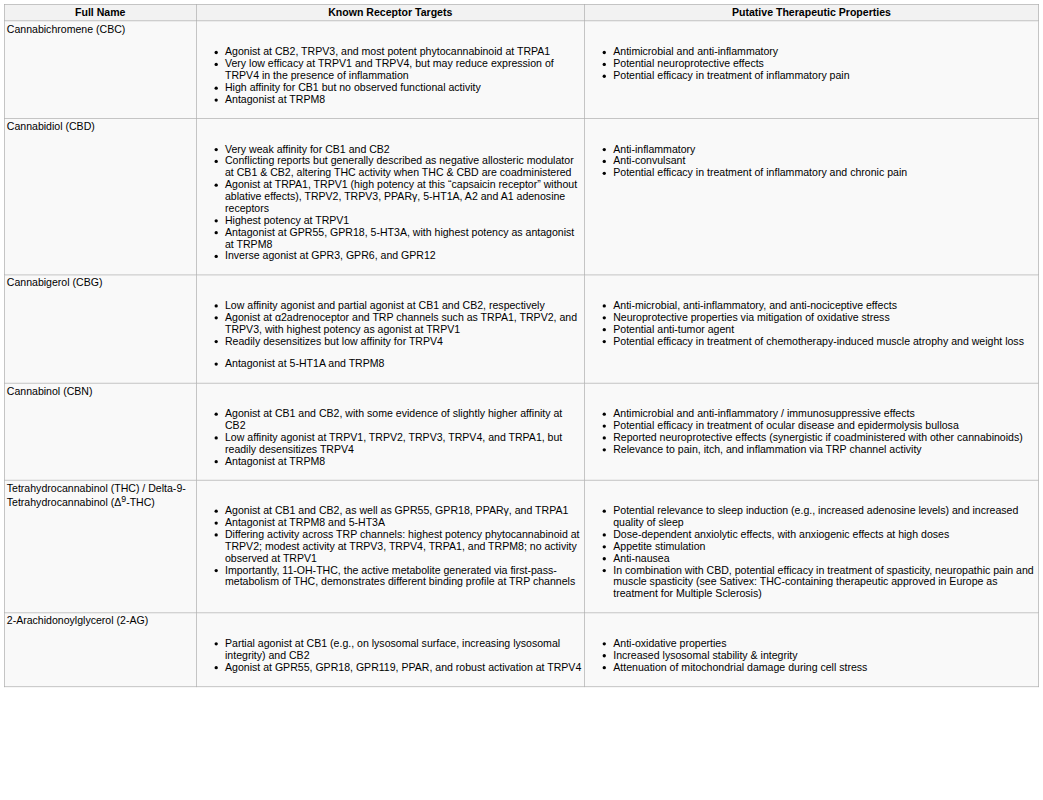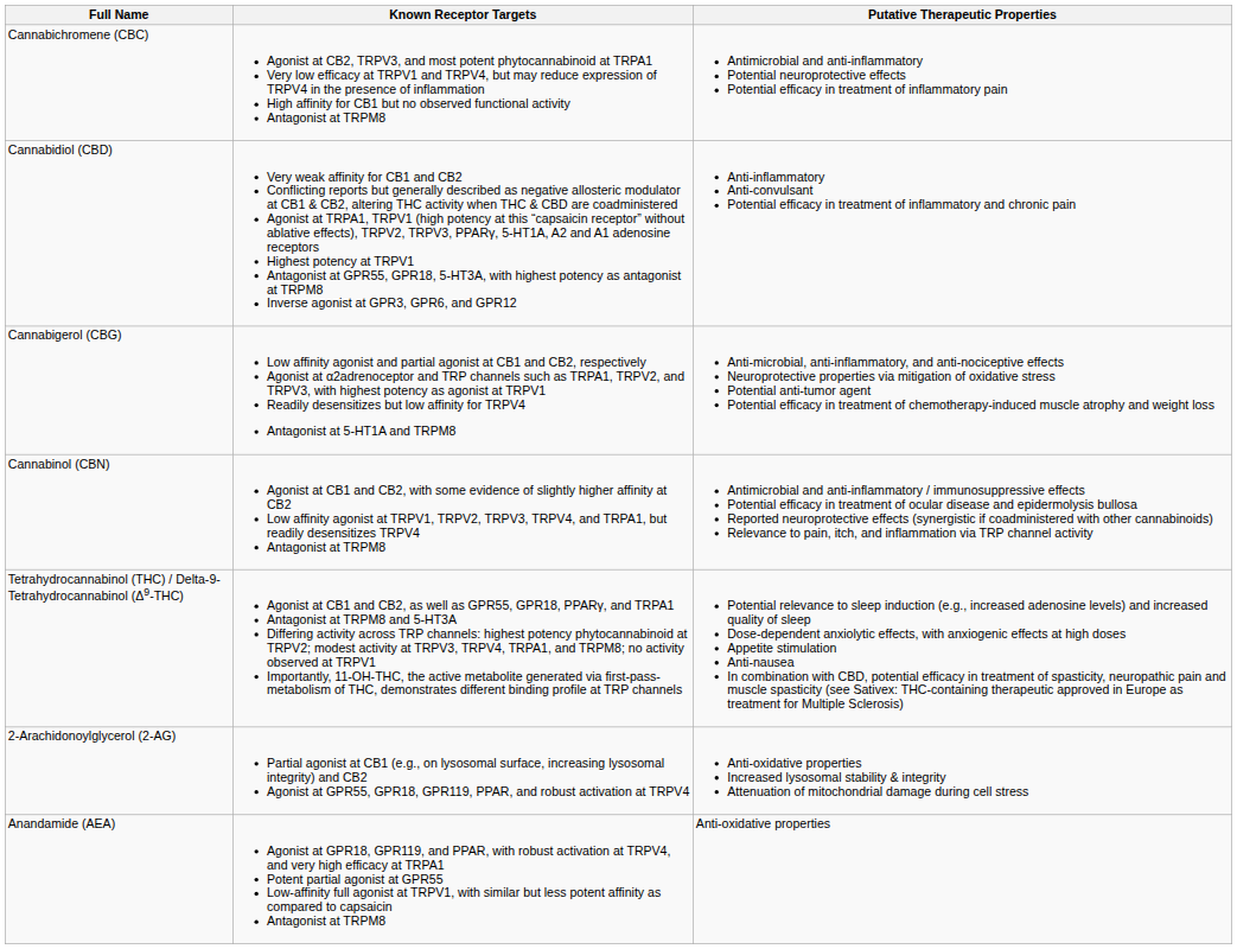+ row: Anandamide (AEA) | Agonist at GPR18, GPR119, and PPAR, with robust activation at TRPV4, and very high efficacy at TRPA1 Potent partial agonist at GPR55 Low-affinity full agonist at TRPV1, with similar but less potent affinity as compared to capsaicin Antagonist at TRPM8 | Anti-oxidative properties
